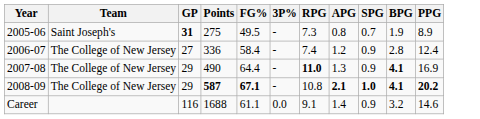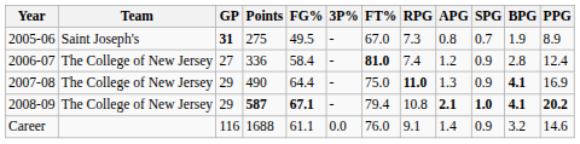+ column: FT% | 67.0 | 81.0 | 75.0 | 79.4 | 76.0
